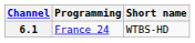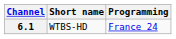columns swapped: Short name <-> Programming
